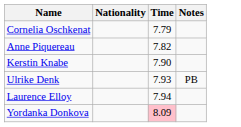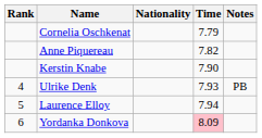+ column: Rank | 4 | 5 | 6
